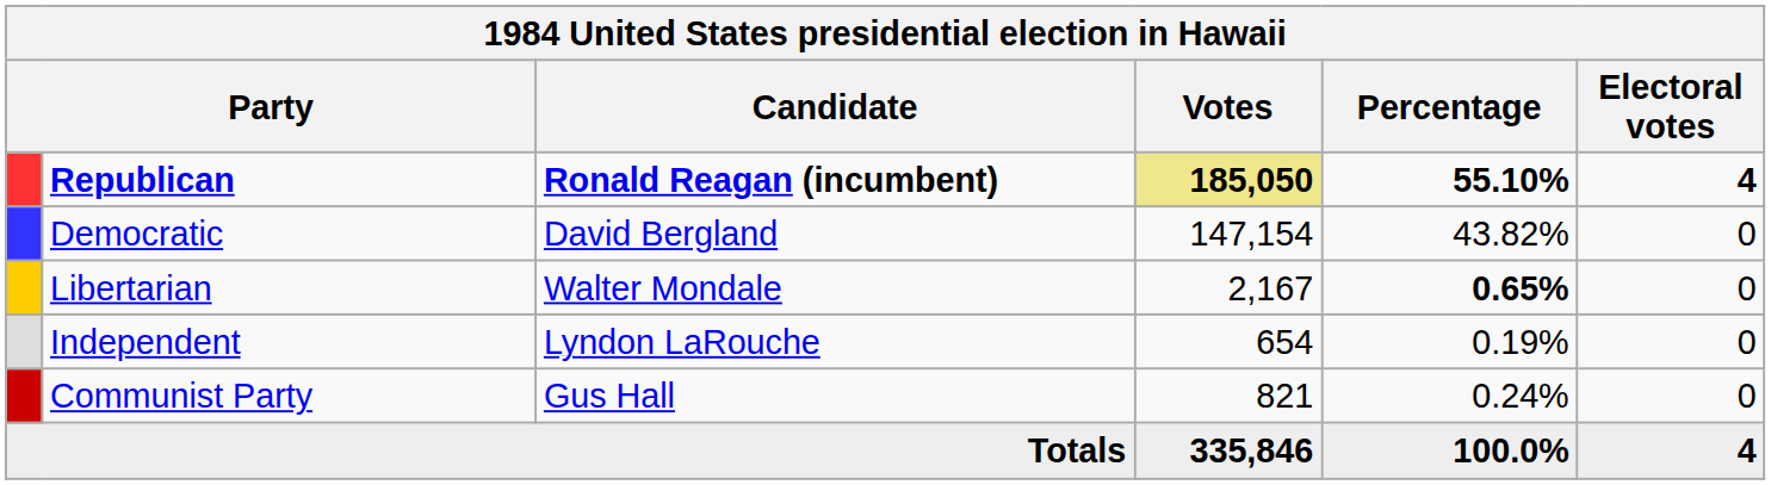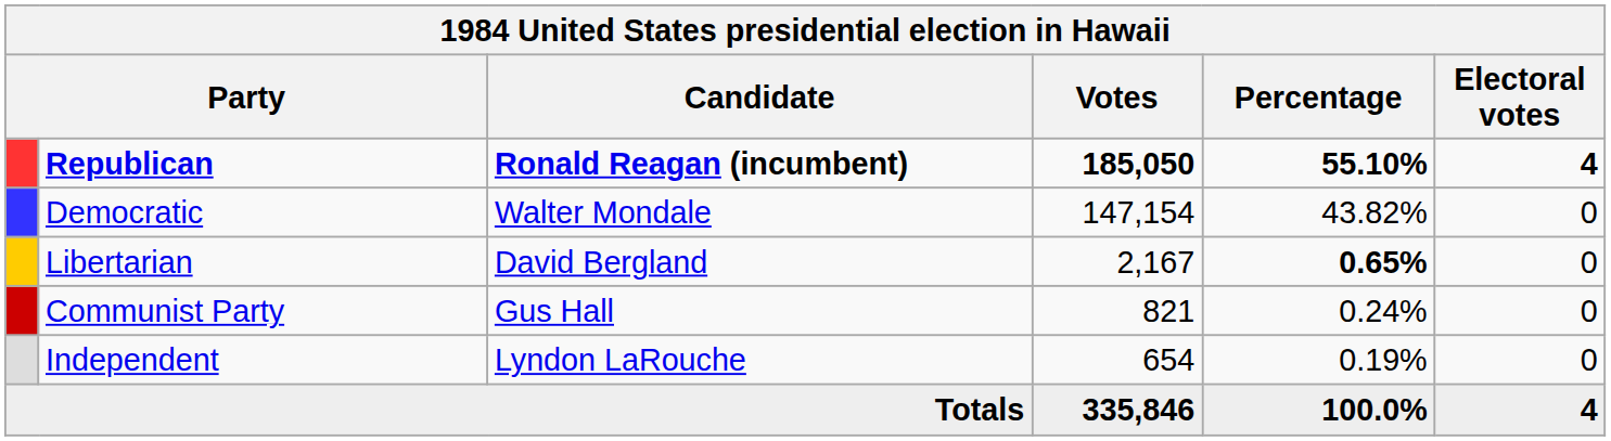Republican | Votes: khaki background -> no background
Democratic | Candidate: David Bergland -> Walter Mondale
Libertarian | Candidate: Walter Mondale -> David Bergland
rows swapped: Communist Party <-> Independent
